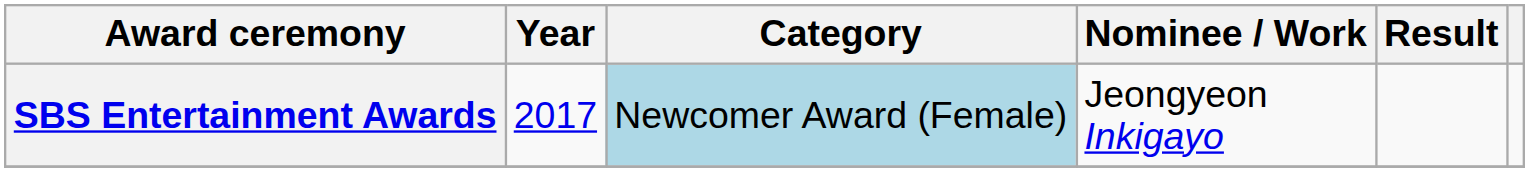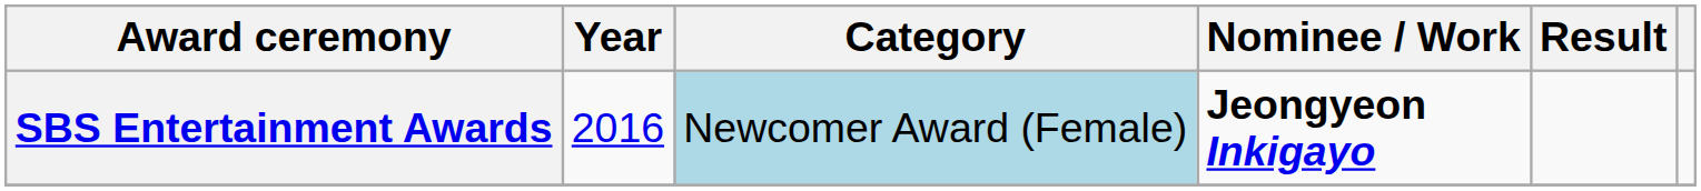SBS Entertainment Awards | Year: 2017 -> 2016
SBS Entertainment Awards | Nominee / Work: normal -> bold
